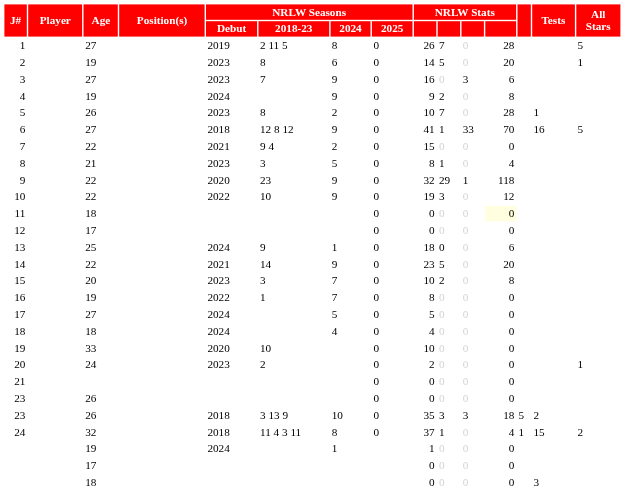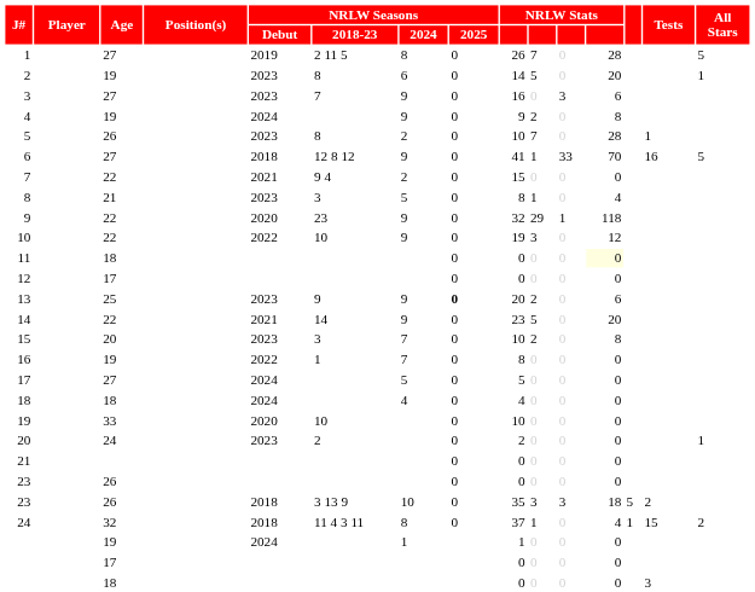13 | NRLW Seasons / Debut: 2024 -> 2023
13 | NRLW Seasons / 2024: 1 -> 9
13 | NRLW Seasons / 2025: normal -> bold
13 | column 9: 18 -> 20
13 | column 10: 0 -> 2
